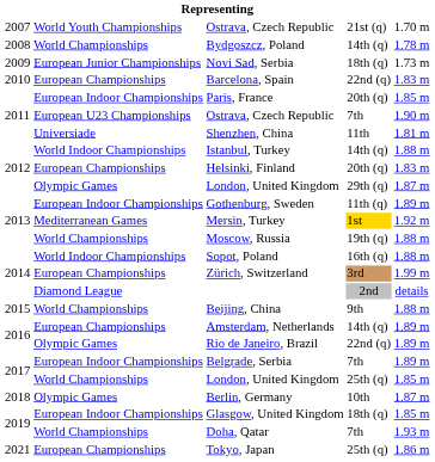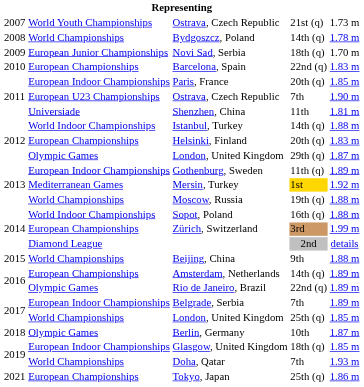Ostrava, Czech Republic / 21st (q) | column 5: 1.70 m -> 1.73 m
Novi Sad, Serbia | column 5: 1.73 m -> 1.70 m
